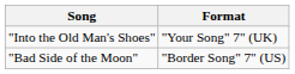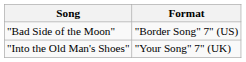rows swapped: "Bad Side of the Moon" <-> "Into the Old Man's Shoes"
